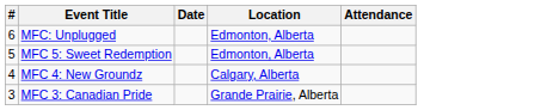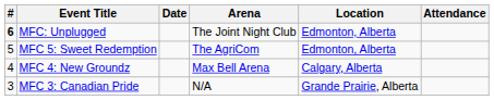+ column: Arena | The Joint Night Club | The AgriCom | Max Bell Arena | N/A
MFC: Unplugged | #: normal -> bold
